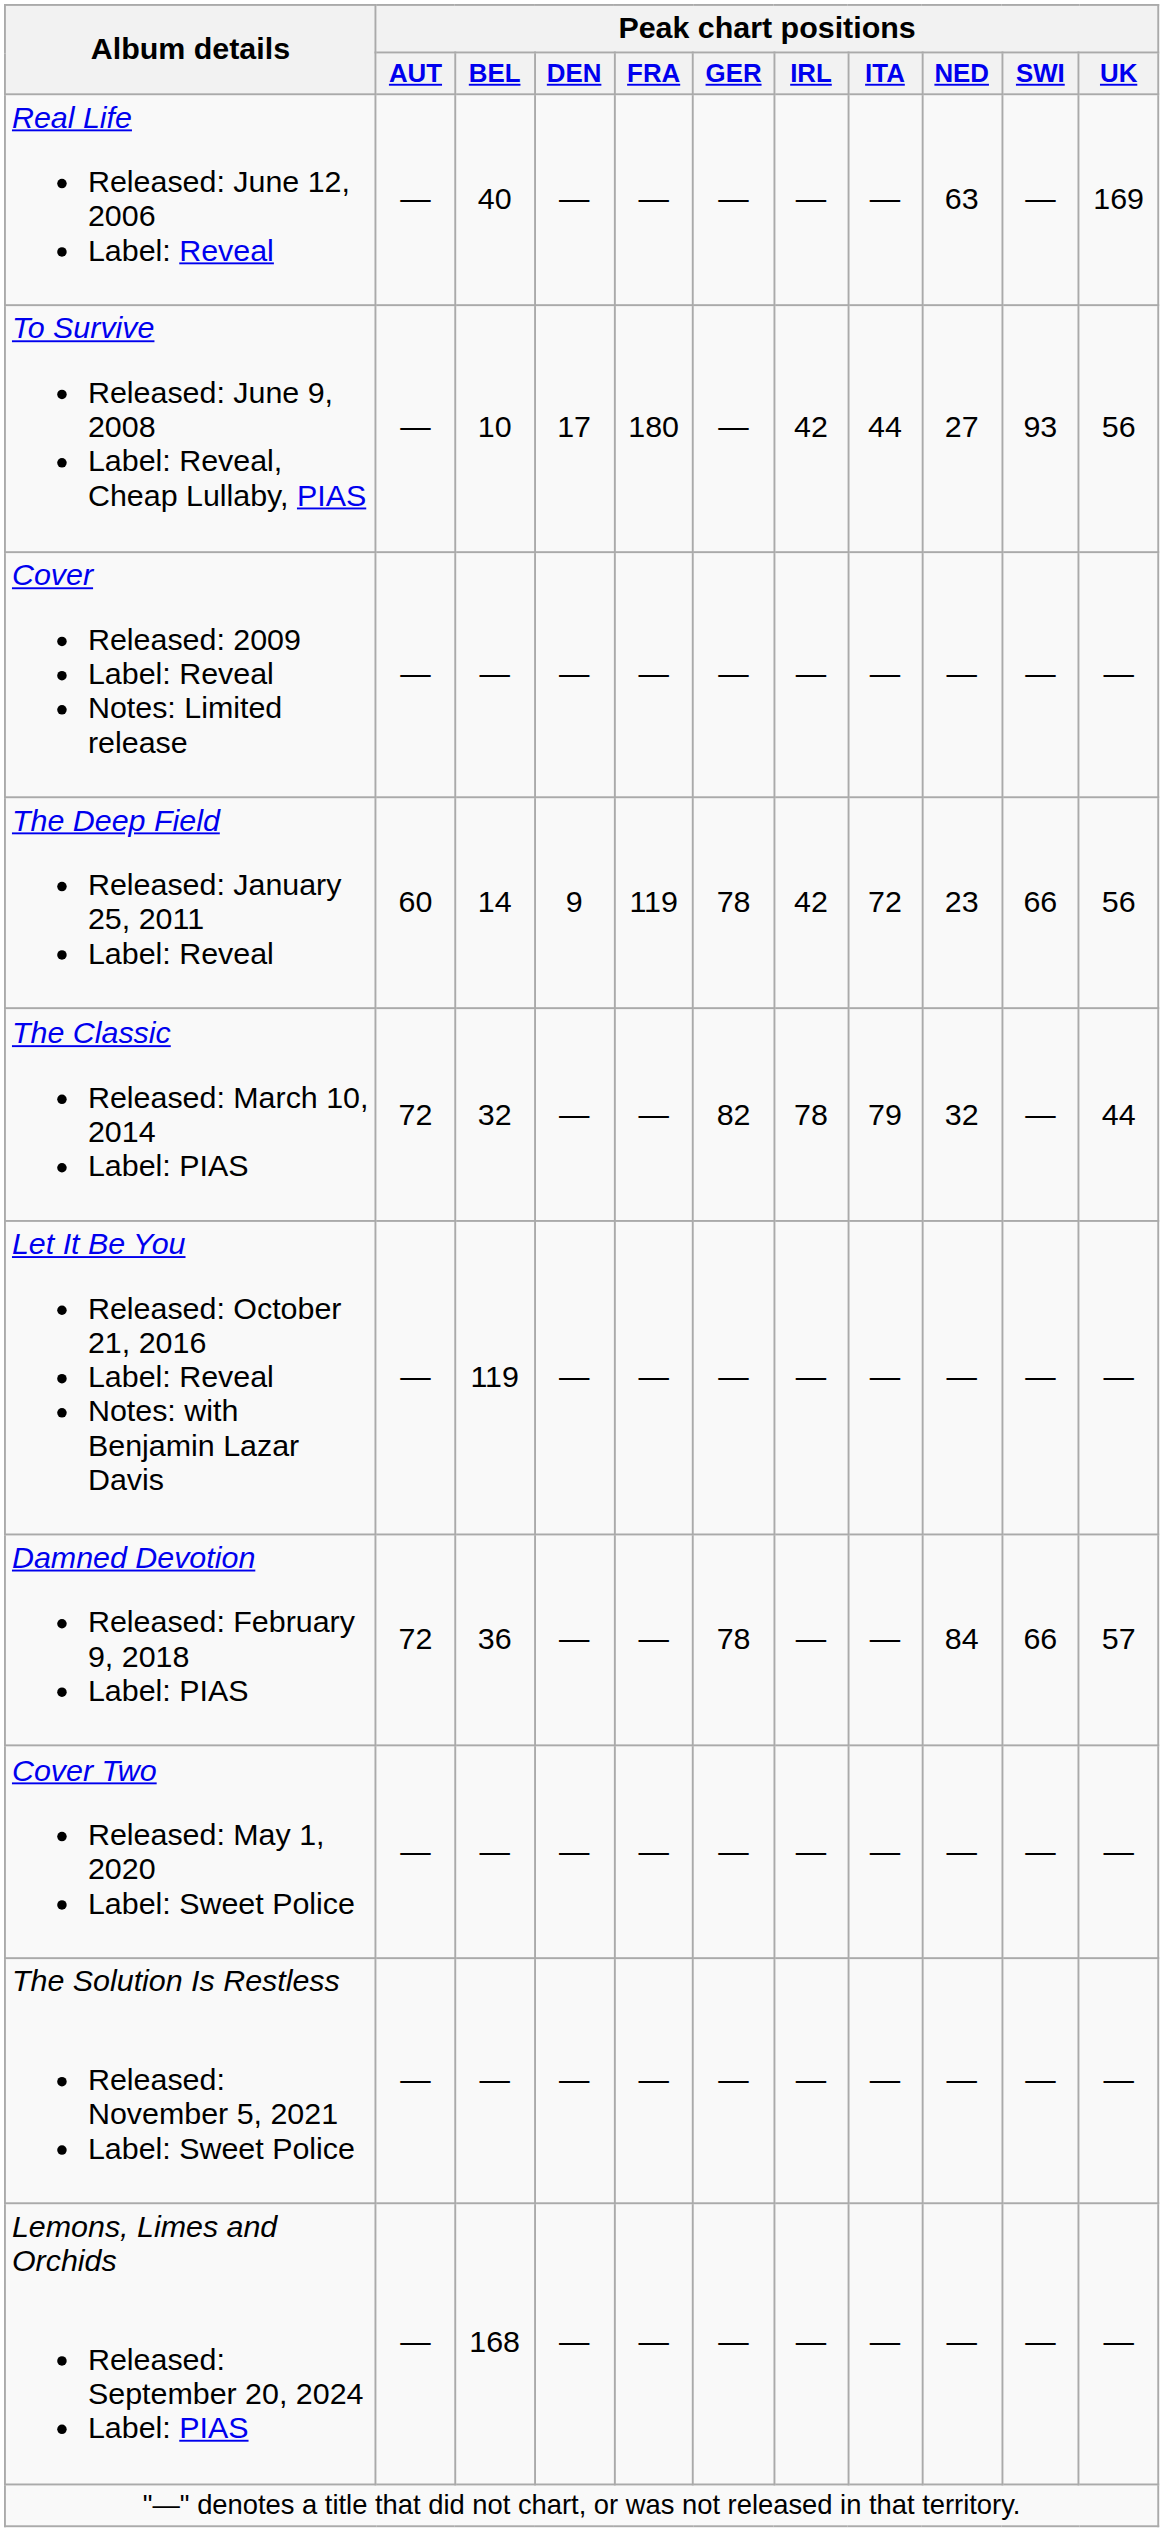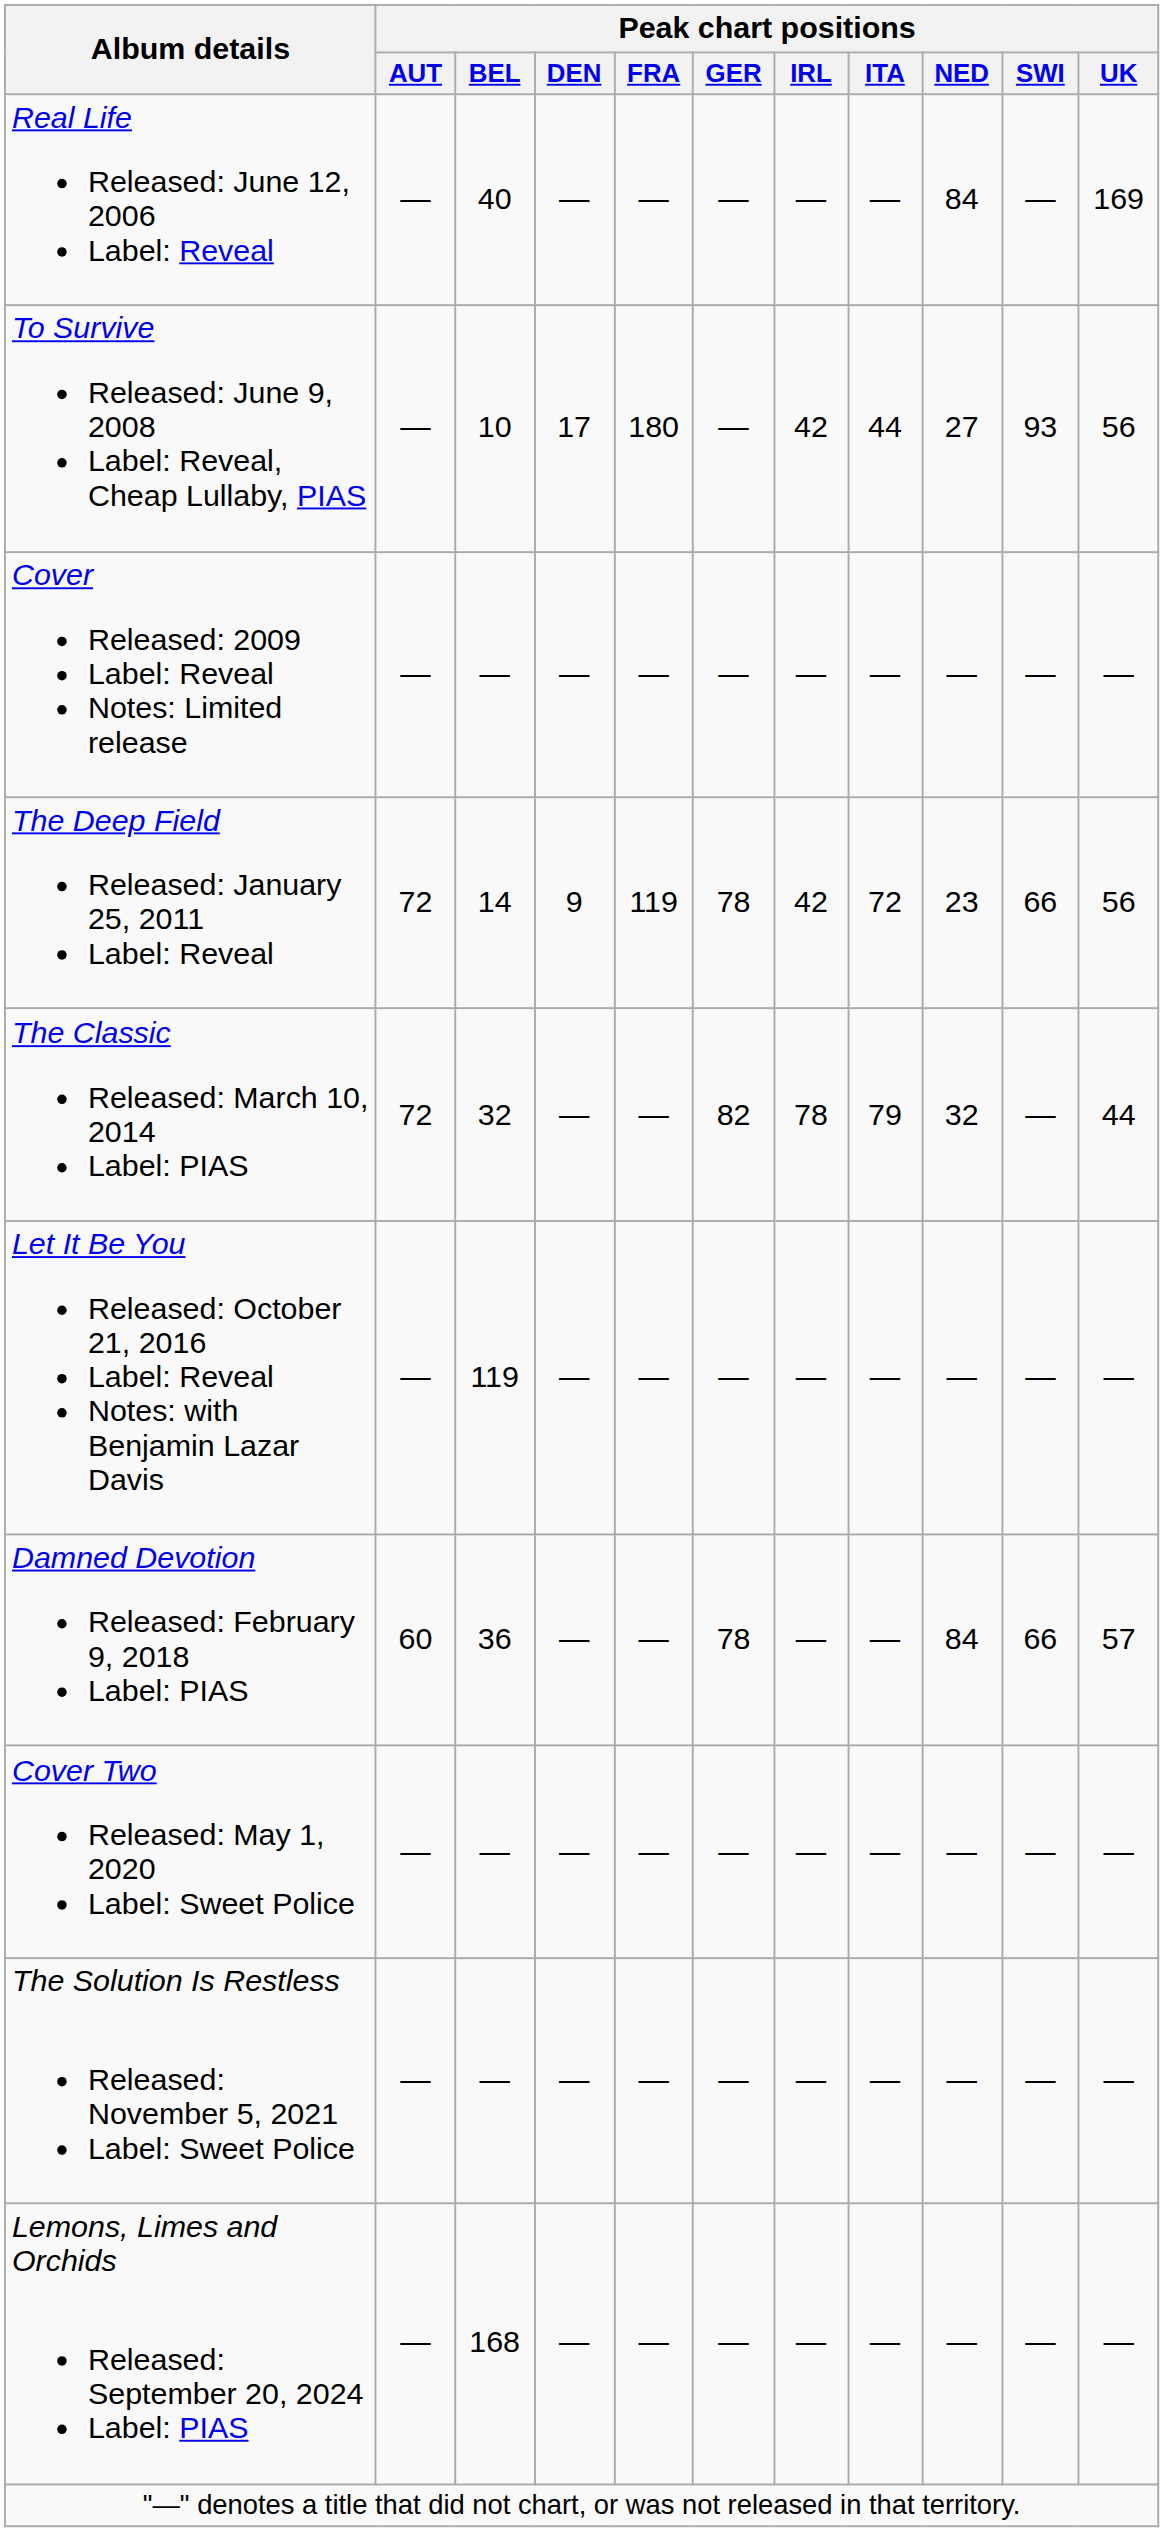Real Life Released: June 12, 2006 Label: Reveal | Peak chart positions / NED: 63 -> 84
The Deep Field Released: January 25, 2011 Label: Reveal | Peak chart positions / AUT: 60 -> 72
Damned Devotion Released: February 9, 2018 Label: PIAS | Peak chart positions / AUT: 72 -> 60
